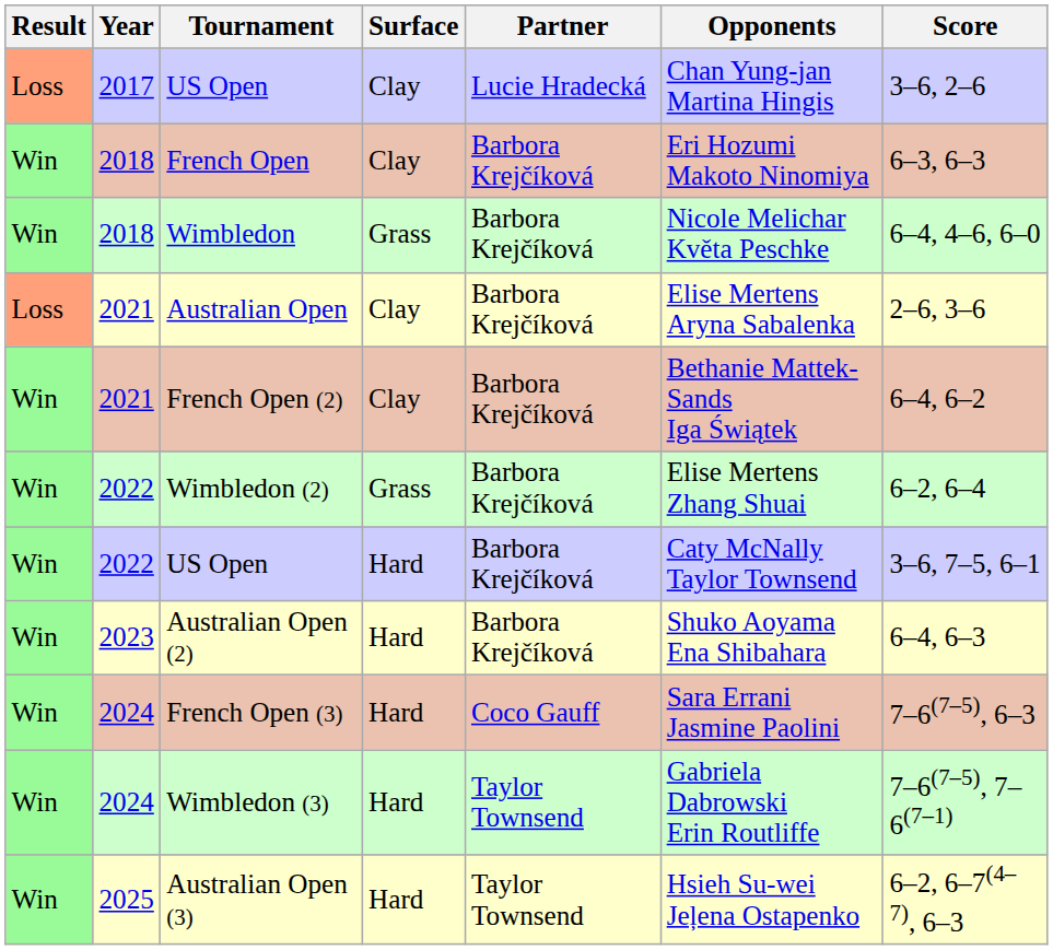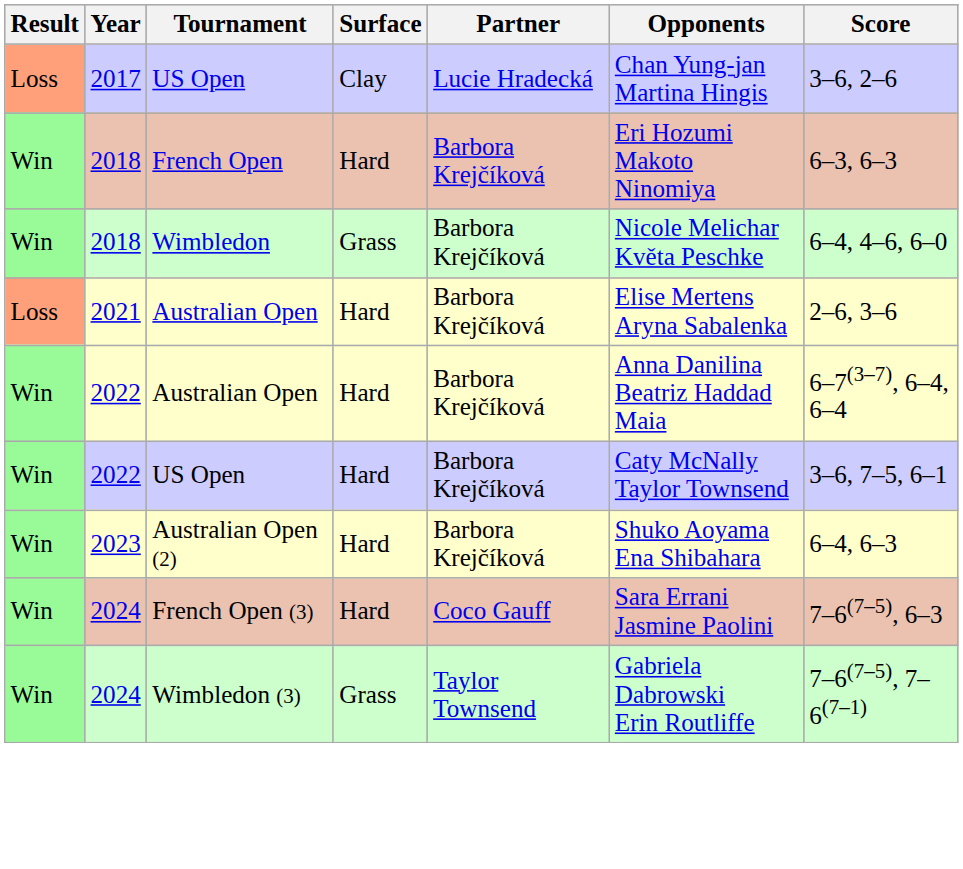French Open | Surface: Clay -> Hard
2021 / Australian Open | Surface: Clay -> Hard
- row: Win | 2021 | French Open (2) | Clay | Barbora Krejčíková | Bethanie Mattek-Sands Iga Świątek | 6–4, 6–2
+ row: Win | 2022 | Australian Open | Hard | Barbora Krejčíková | Anna Danilina Beatriz Haddad Maia | 6–7(3–7), 6–4, 6–4
- row: Win | 2022 | Wimbledon (2) | Grass | Barbora Krejčíková | Elise Mertens Zhang Shuai | 6–2, 6–4
Wimbledon (3) | Surface: Hard -> Grass
- row: Win | 2025 | Australian Open (3) | Hard | Taylor Townsend | Hsieh Su-wei Jeļena Ostapenko | 6–2, 6–7(4–7), 6–3
